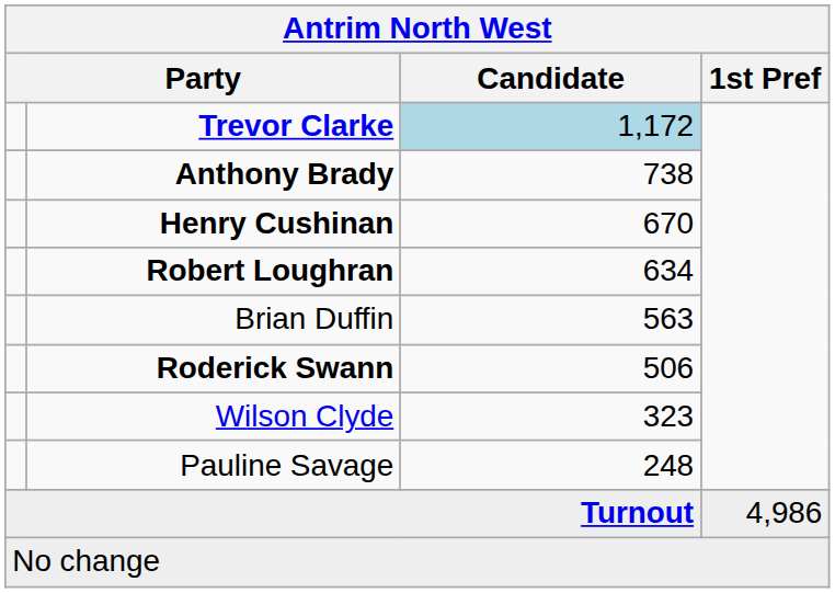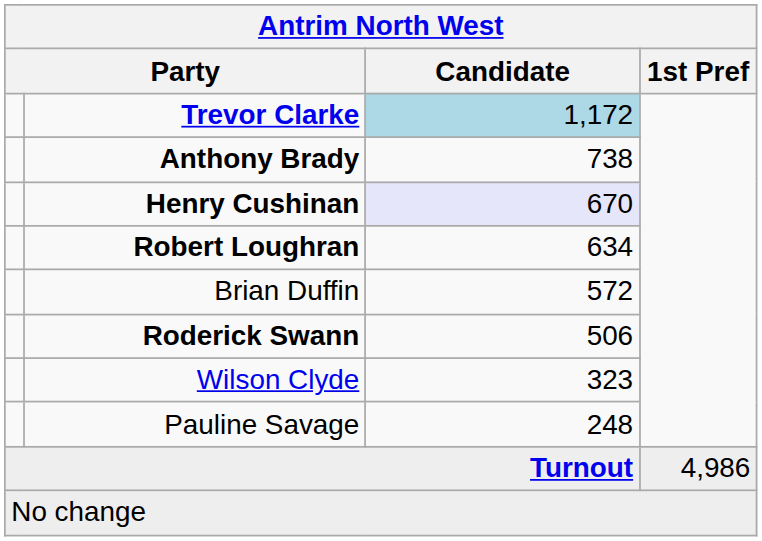Henry Cushinan | Candidate: no background -> lavender background
Brian Duffin | Candidate: 563 -> 572
